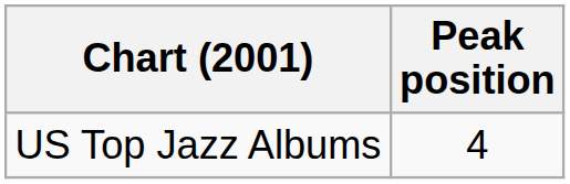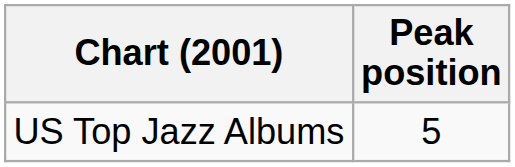US Top Jazz Albums | Peak position: 4 -> 5
